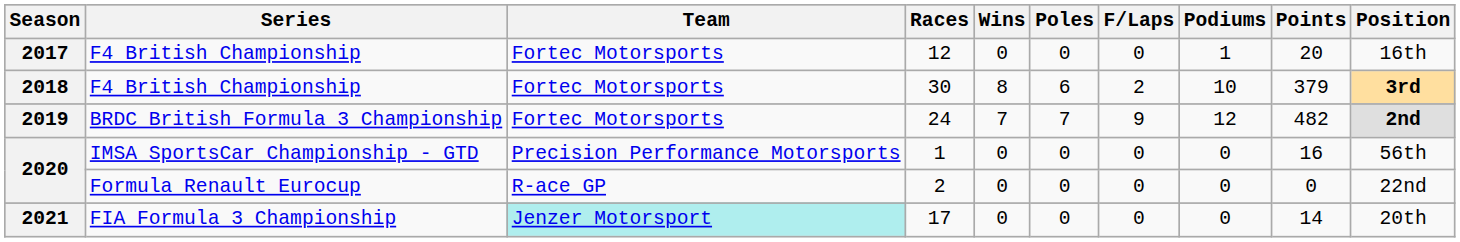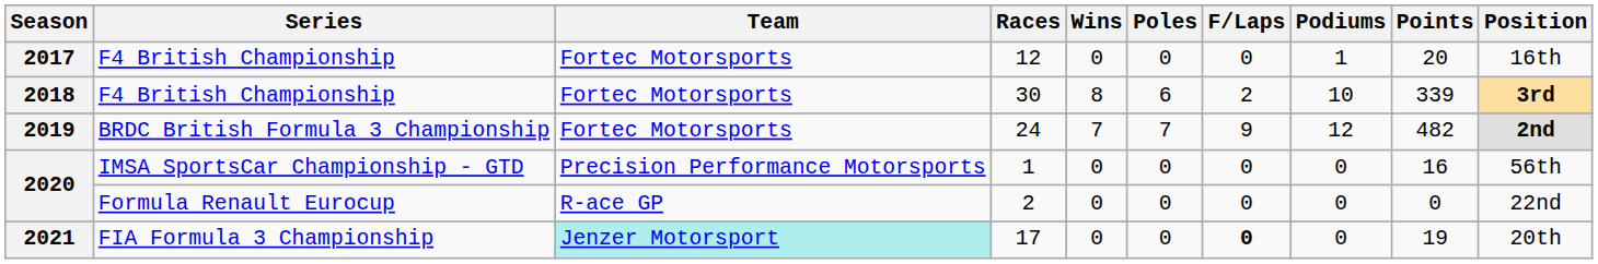30 | Points: 379 -> 339
17 | F/Laps: normal -> bold
17 | Points: 14 -> 19
